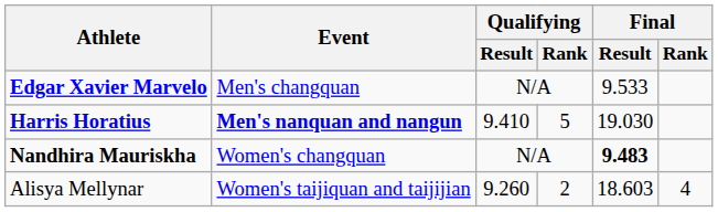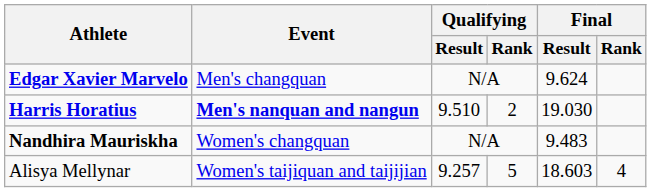Edgar Xavier Marvelo | Final / Result: 9.533 -> 9.624
Harris Horatius | Qualifying / Result: 9.410 -> 9.510
Harris Horatius | Qualifying / Rank: 5 -> 2
Nandhira Mauriskha | Final / Result: bold -> normal
Alisya Mellynar | Qualifying / Result: 9.260 -> 9.257
Alisya Mellynar | Qualifying / Rank: 2 -> 5
